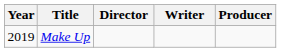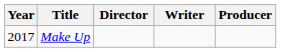Make Up | Year: 2019 -> 2017
